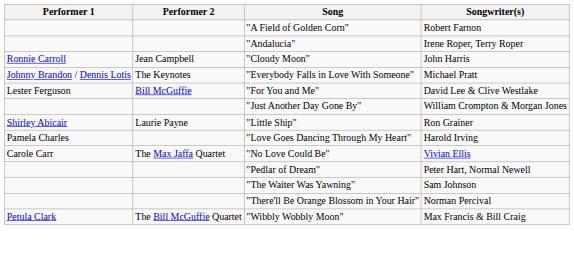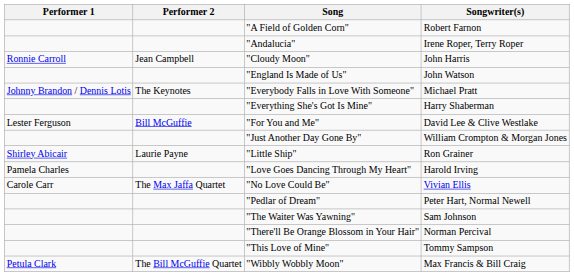+ row: "England Is Made of Us" | John Watson
+ row: "Everything She's Got Is Mine" | Harry Shaberman
+ row: "This Love of Mine" | Tommy Sampson
